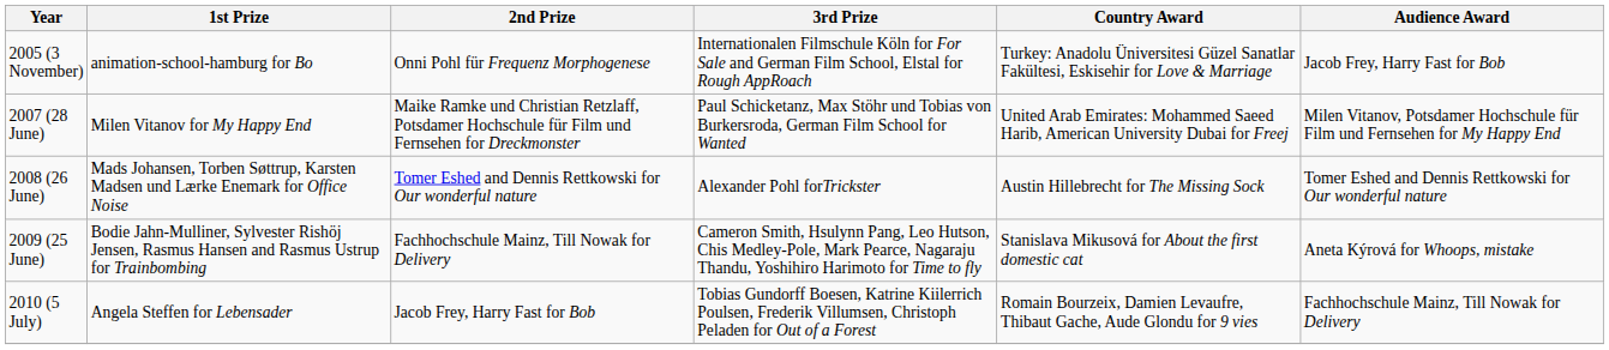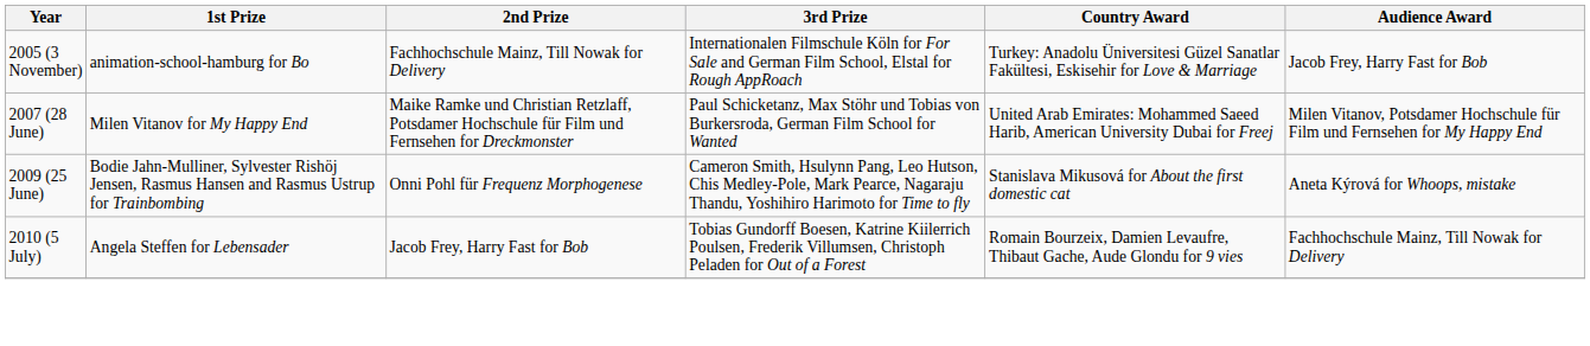2005 (3 November) | 2nd Prize: Onni Pohl für Frequenz Morphogenese -> Fachhochschule Mainz, Till Nowak for Delivery
- row: 2008 (26 June) | Mads Johansen, Torben Søttrup, Karsten Madsen und Lærke Enemark for Office Noise | Tomer Eshed and Dennis Rettkowski for Our wonderful nature | Alexander Pohl forTrickster | Austin Hillebrecht for The Missing Sock | Tomer Eshed and Dennis Rettkowski for Our wonderful nature
2009 (25 June) | 2nd Prize: Fachhochschule Mainz, Till Nowak for Delivery -> Onni Pohl für Frequenz Morphogenese
